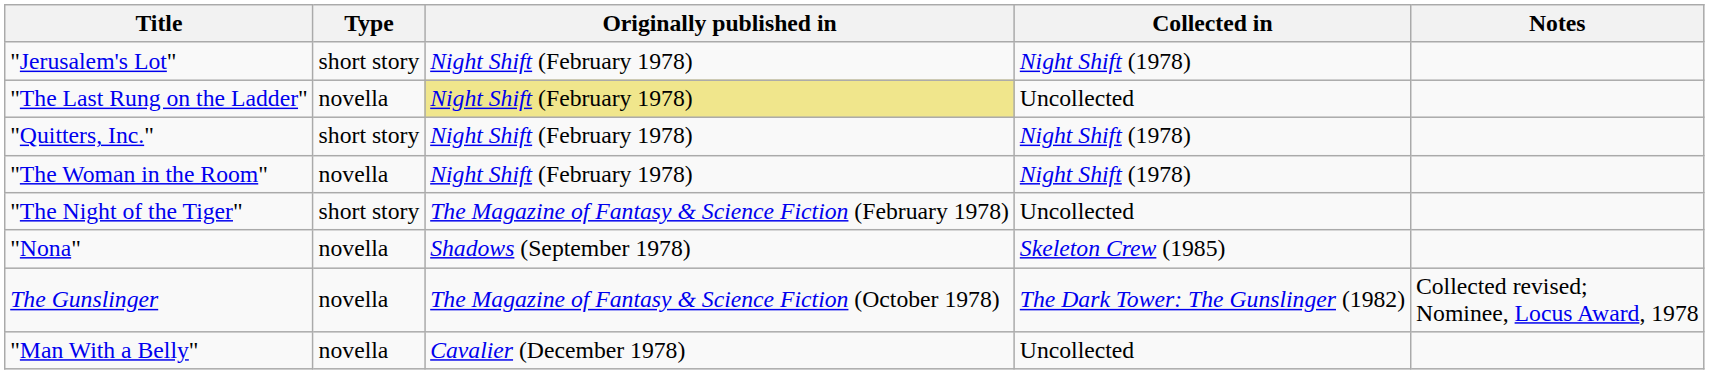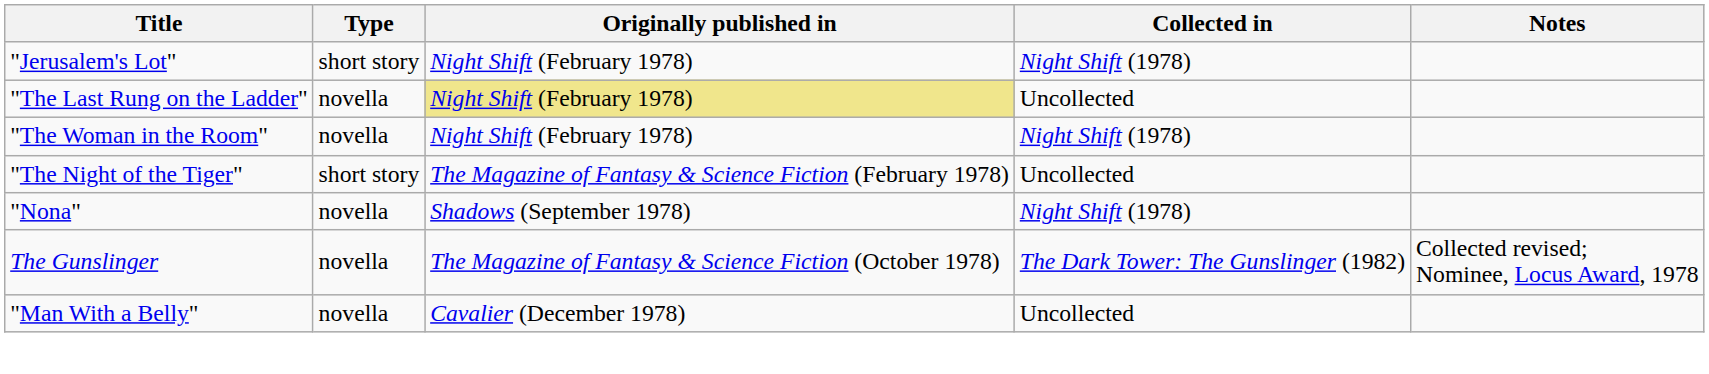- row: "Quitters, Inc." | short story | Night Shift (February 1978) | Night Shift (1978)
"Nona" | Collected in: Skeleton Crew (1985) -> Night Shift (1978)
